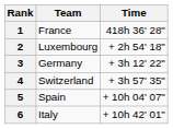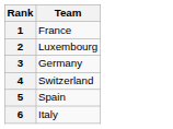- column: Time | 418h 36' 28" | + 2h 54' 18" | + 3h 12' 22" | + 3h 57' 35" | + 10h 04' 07" | + 10h 42' 01"
